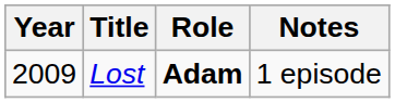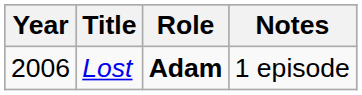Lost | Year: 2009 -> 2006
